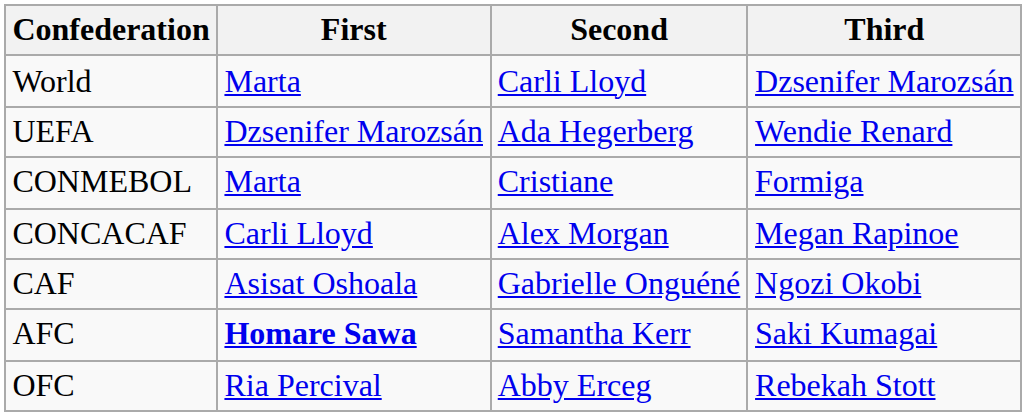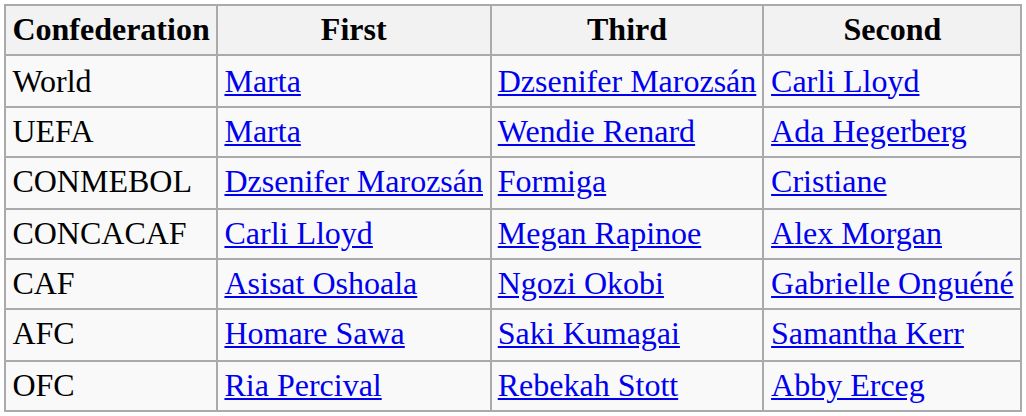columns swapped: Second <-> Third
UEFA | First: Dzsenifer Marozsán -> Marta
CONMEBOL | First: Marta -> Dzsenifer Marozsán
AFC | First: bold -> normal
